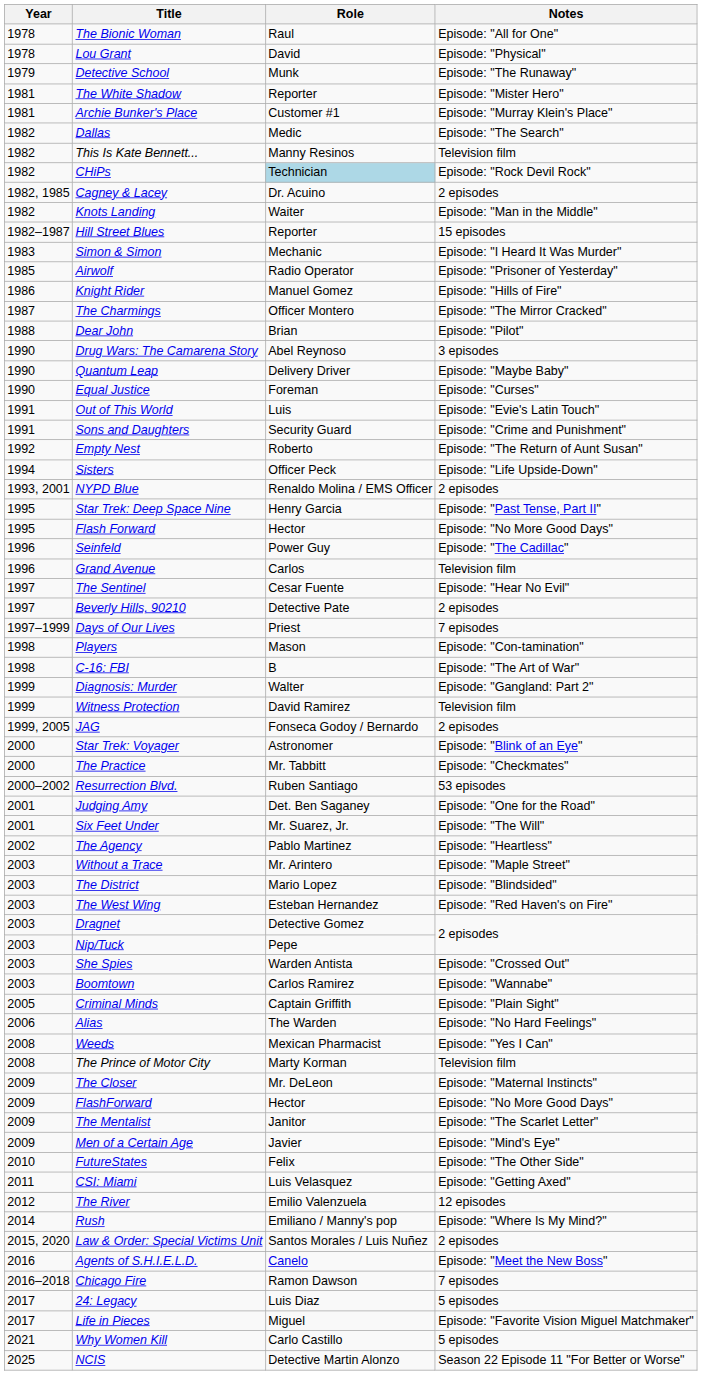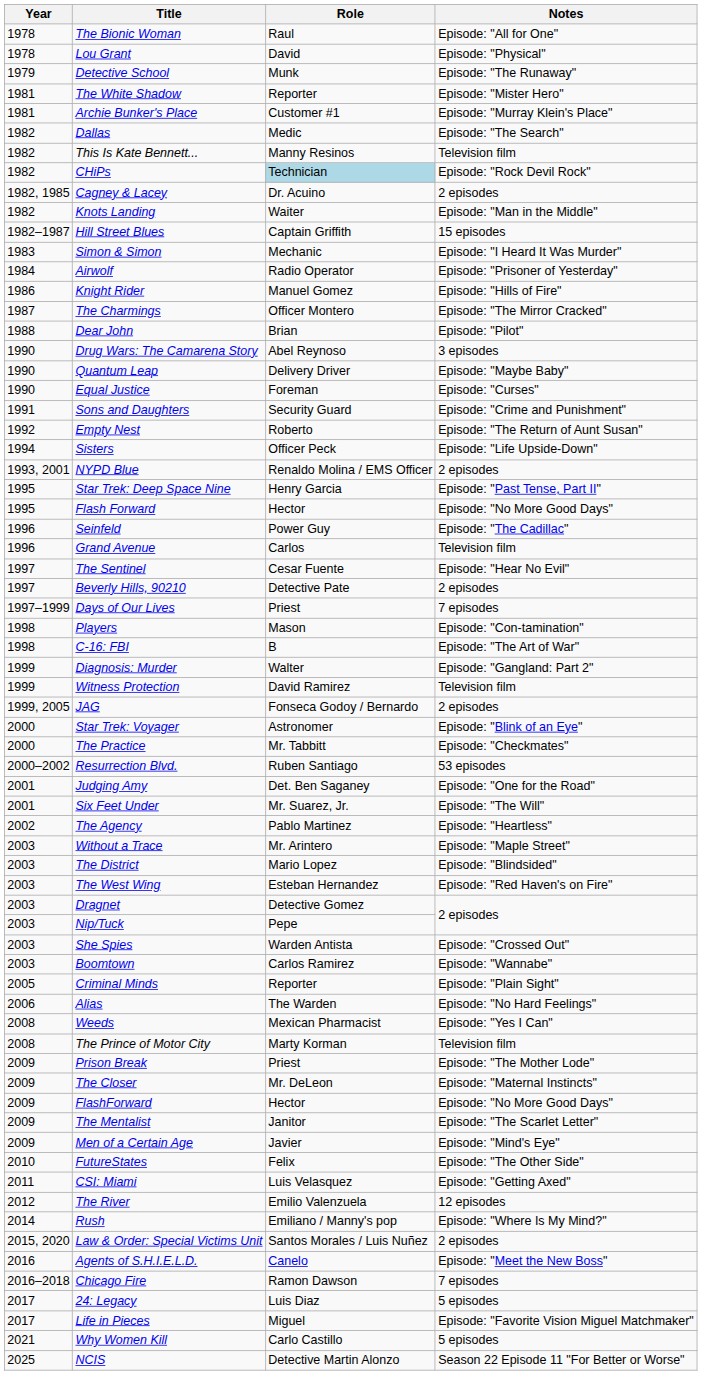Hill Street Blues | Role: Reporter -> Captain Griffith
Airwolf | Year: 1985 -> 1984
- row: 1991 | Out of This World | Luis | Episode: "Evie's Latin Touch"
Criminal Minds | Role: Captain Griffith -> Reporter
+ row: 2009 | Prison Break | Priest | Episode: "The Mother Lode"
